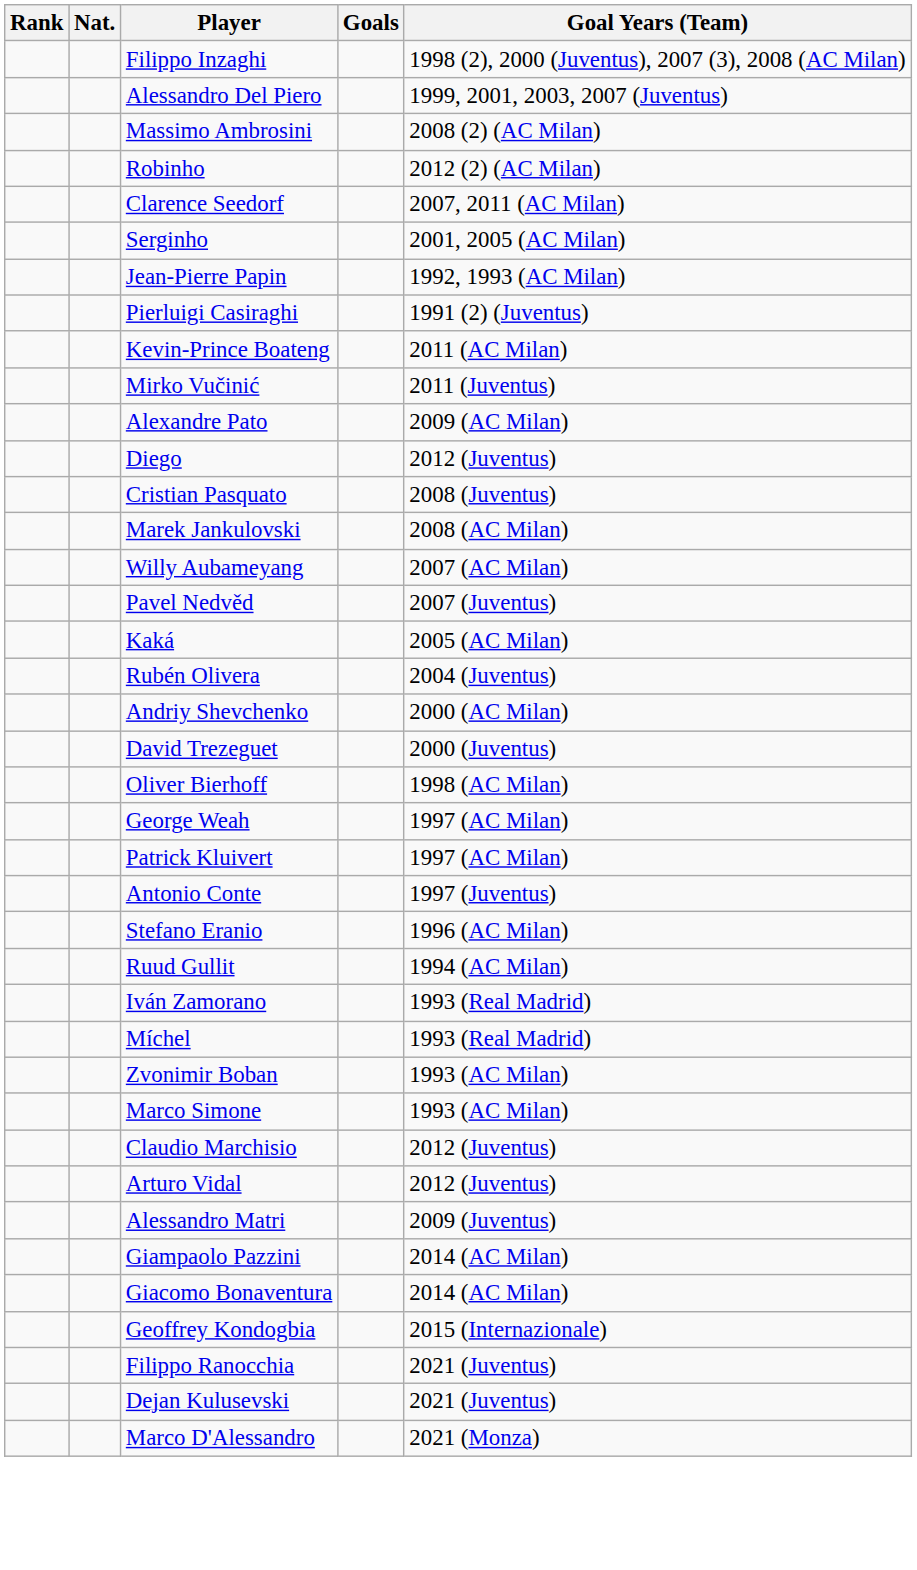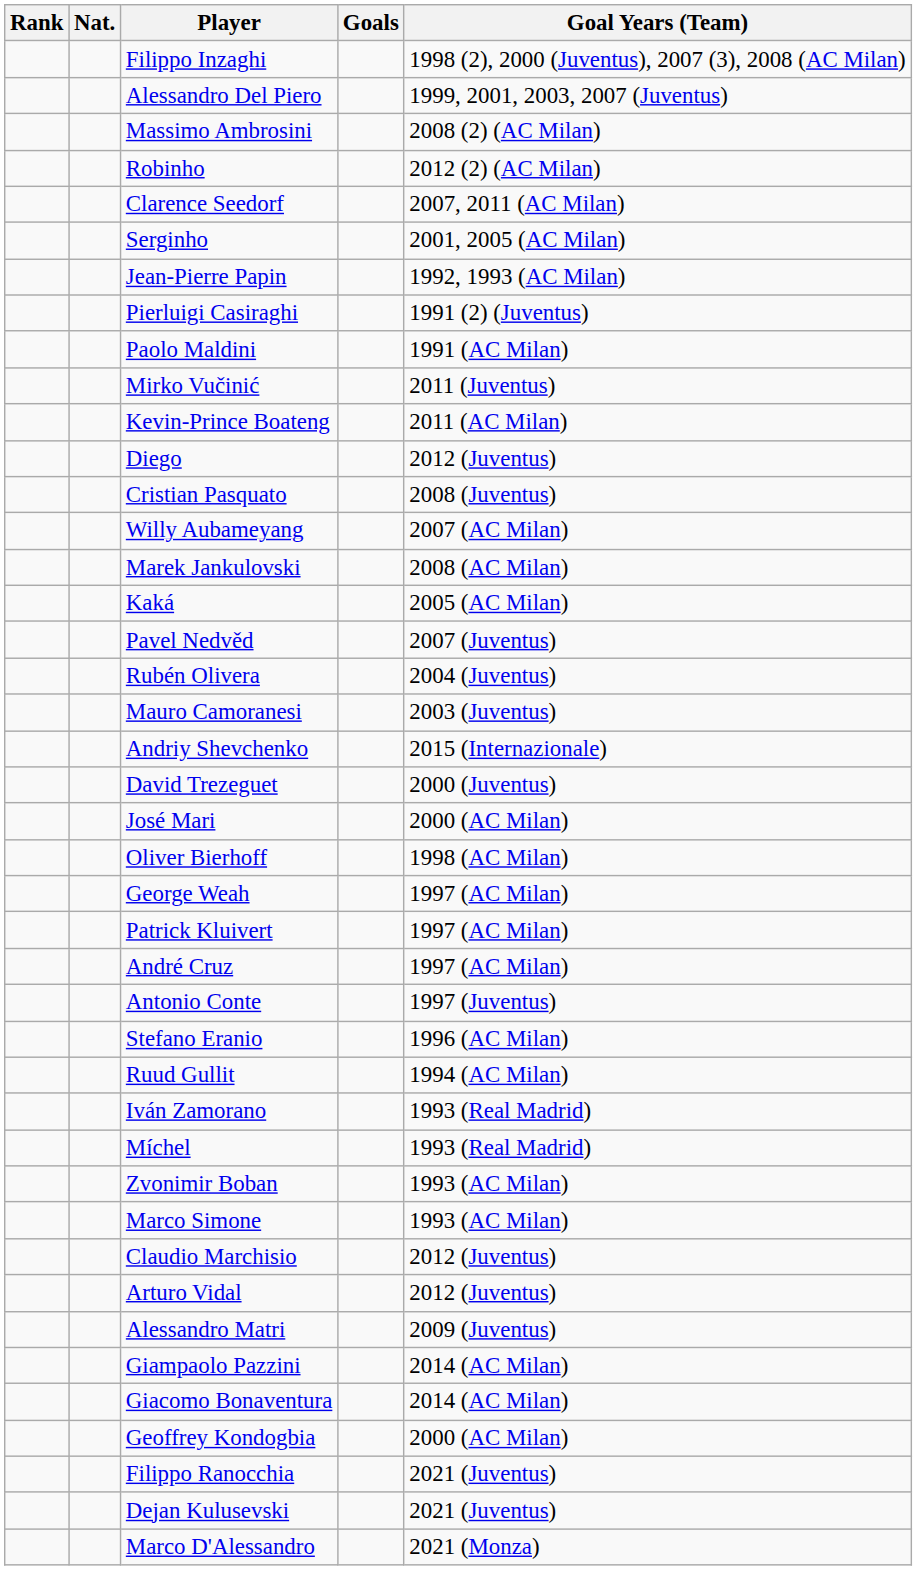+ row: Paolo Maldini | 1991 (AC Milan)
rows swapped: Kevin-Prince Boateng <-> Mirko Vučinić
- row: Alexandre Pato | 2009 (AC Milan)
rows swapped: Marek Jankulovski <-> Willy Aubameyang
rows swapped: Pavel Nedvěd <-> Kaká
+ row: Mauro Camoranesi | 2003 (Juventus)
Andriy Shevchenko | Goal Years (Team): 2000 (AC Milan) -> 2015 (Internazionale)
+ row: José Mari | 2000 (AC Milan)
+ row: André Cruz | 1997 (AC Milan)
Geoffrey Kondogbia | Goal Years (Team): 2015 (Internazionale) -> 2000 (AC Milan)
